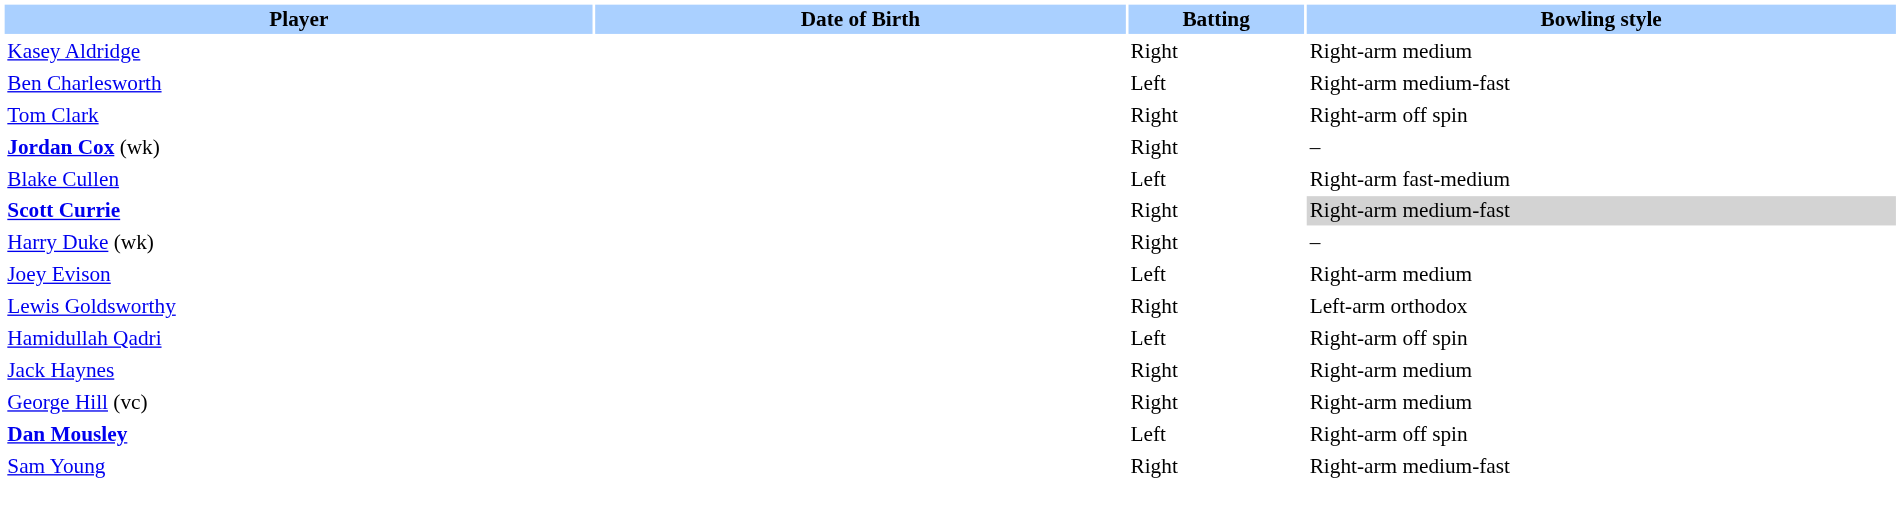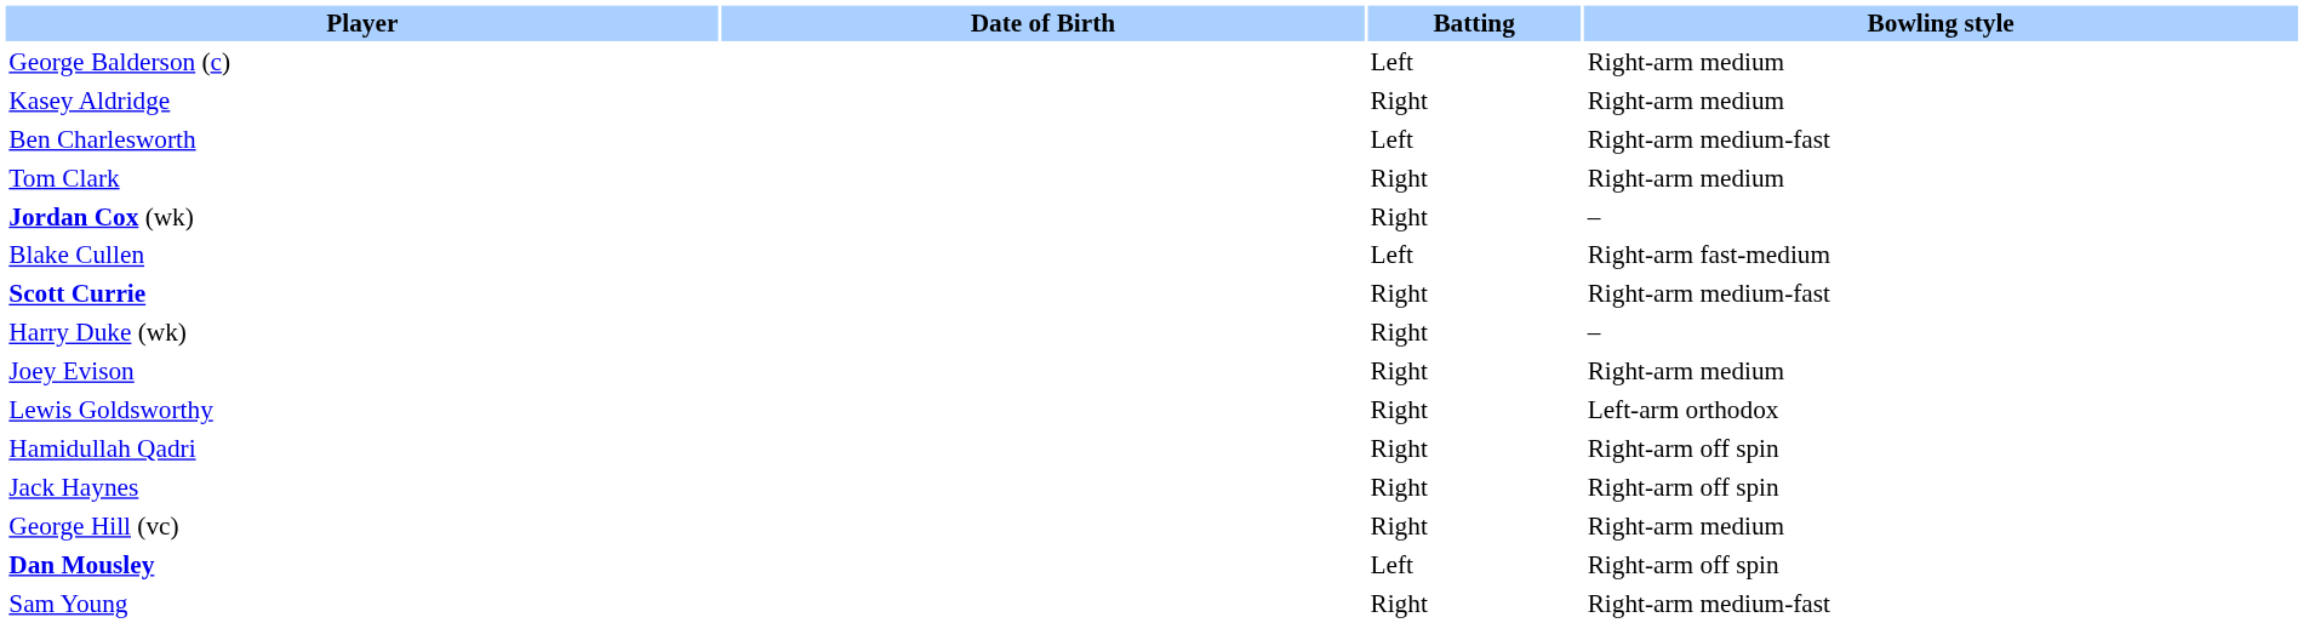+ row: George Balderson (c) | Left | Right-arm medium
Tom Clark | Bowling style: Right-arm off spin -> Right-arm medium
Scott Currie | Bowling style: lightgrey background -> no background
Joey Evison | Batting: Left -> Right
Hamidullah Qadri | Batting: Left -> Right
Jack Haynes | Bowling style: Right-arm medium -> Right-arm off spin
